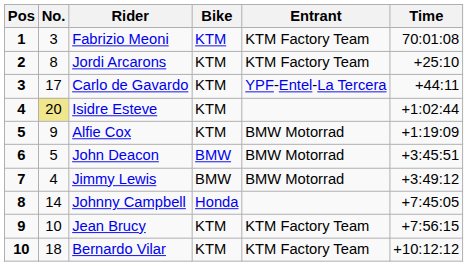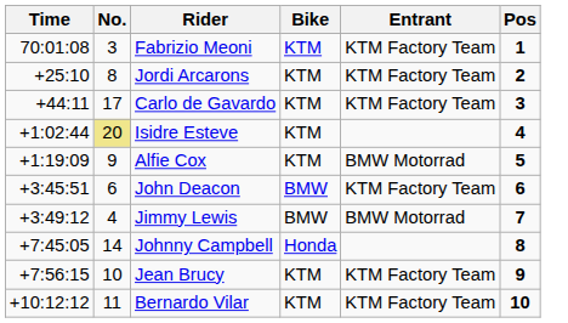columns swapped: Pos <-> Time
Carlo de Gavardo | Entrant: YPF-Entel-La Tercera -> KTM Factory Team
John Deacon | No.: 5 -> 6
John Deacon | Entrant: BMW Motorrad -> KTM Factory Team
Bernardo Vilar | No.: 18 -> 11
